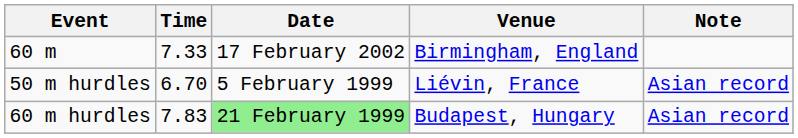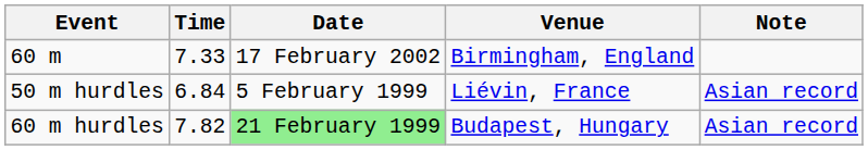50 m hurdles | Time: 6.70 -> 6.84
60 m hurdles | Time: 7.83 -> 7.82
